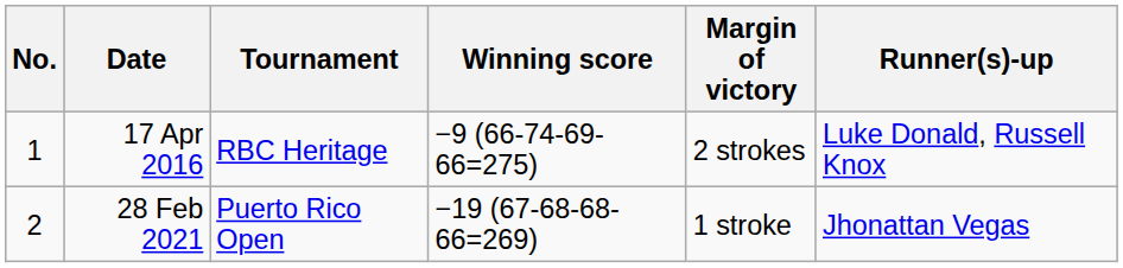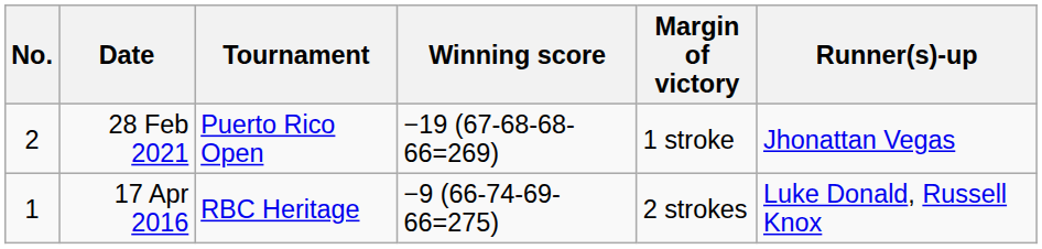rows swapped: 17 Apr 2016 <-> 28 Feb 2021
